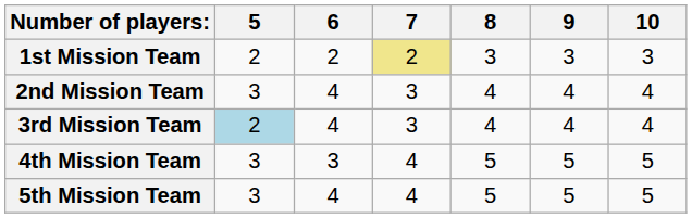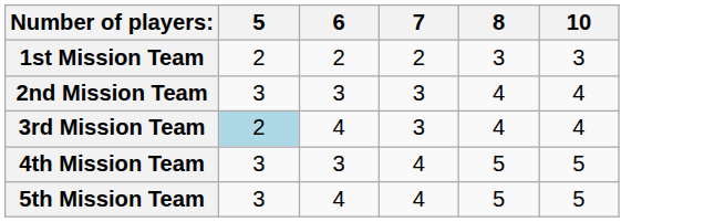- column: 9 | 3 | 4 | 4 | 5 | 5
1st Mission Team | 7: khaki background -> no background
2nd Mission Team | 6: 4 -> 3
